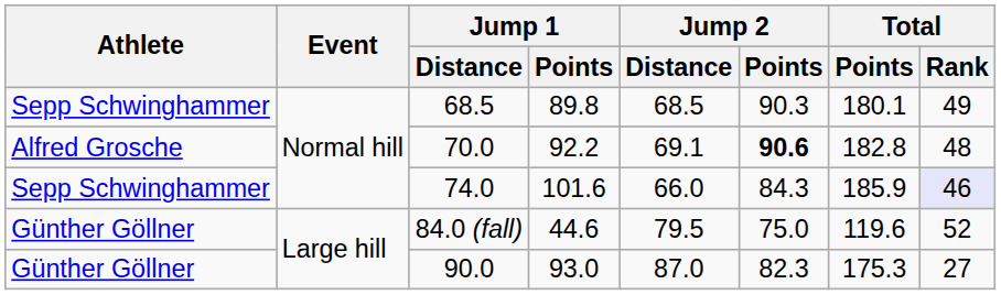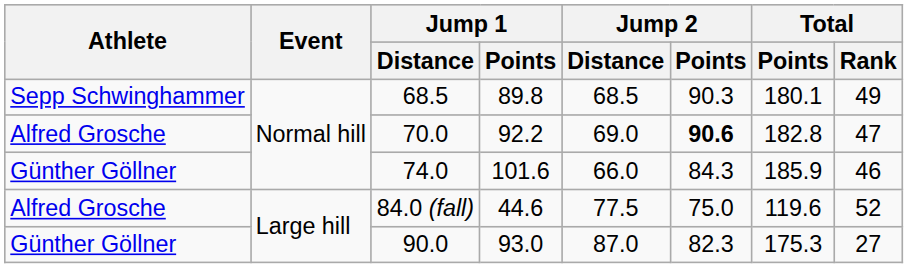70.0 | Jump 2 / Distance: 69.1 -> 69.0
70.0 | Total / Rank: 48 -> 47
74.0 | Athlete: Sepp Schwinghammer -> Günther Göllner
74.0 | Total / Rank: lavender background -> no background
84.0 (fall) | Athlete: Günther Göllner -> Alfred Grosche
84.0 (fall) | Jump 2 / Distance: 79.5 -> 77.5
